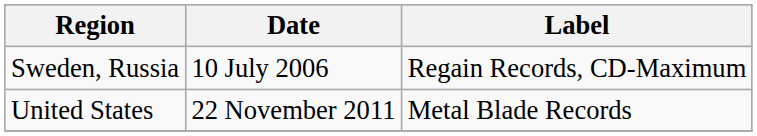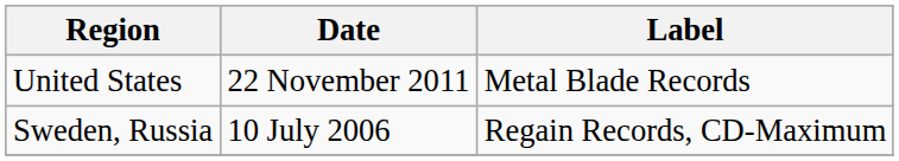rows swapped: Sweden, Russia <-> United States
